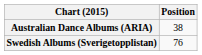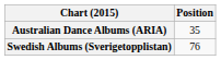Australian Dance Albums (ARIA) | Position: 38 -> 35
